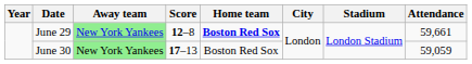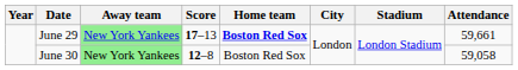June 29 | Score: 12–8 -> 17–13
June 30 | Score: 17–13 -> 12–8
June 30 | Attendance: 59,059 -> 59,058
